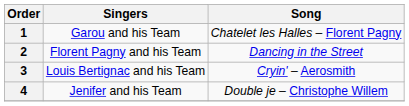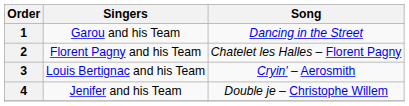1 | Song: Chatelet les Halles – Florent Pagny -> Dancing in the Street
2 | Song: Dancing in the Street -> Chatelet les Halles – Florent Pagny
